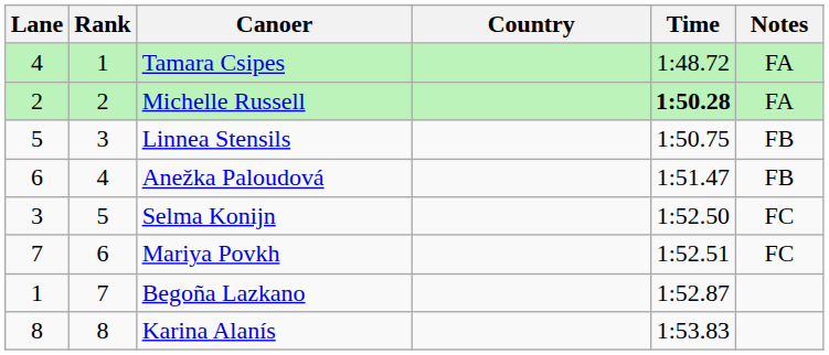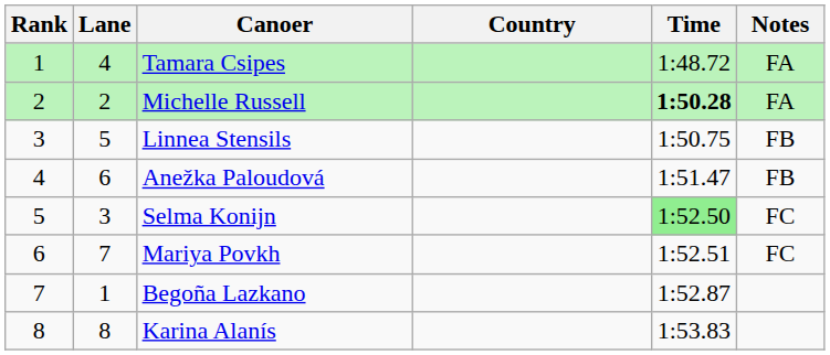columns swapped: Rank <-> Lane
Selma Konijn | Time: no background -> lightgreen background
